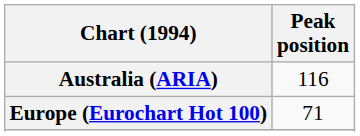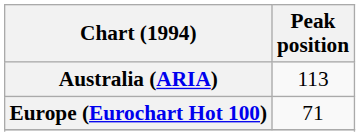Australia (ARIA) | Peak position: 116 -> 113
